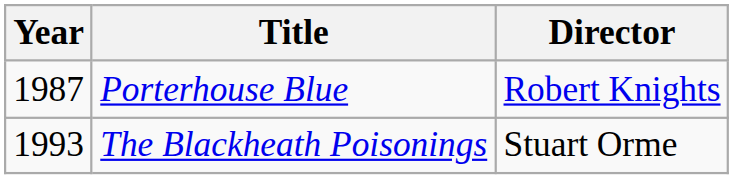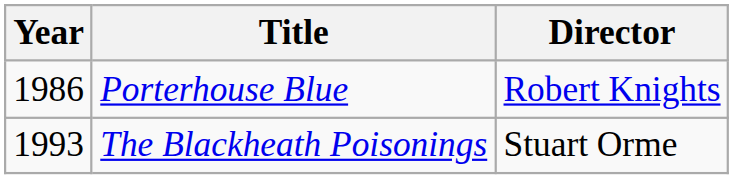Porterhouse Blue | Year: 1987 -> 1986
